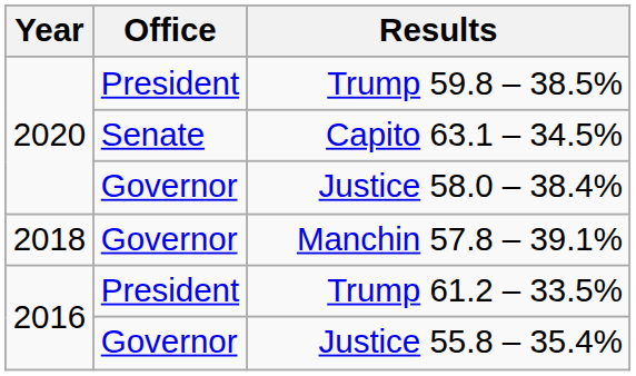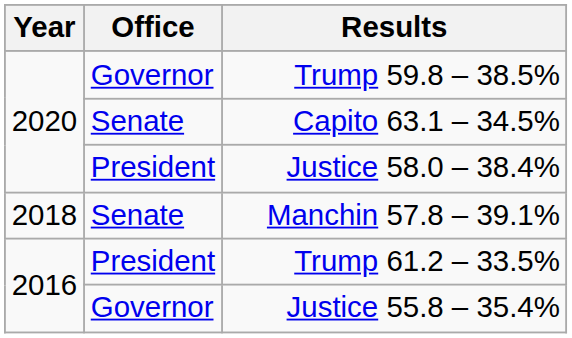Trump 59.8 – 38.5% | Office: President -> Governor
Justice 58.0 – 38.4% | Office: Governor -> President
Manchin 57.8 – 39.1% | Office: Governor -> Senate
